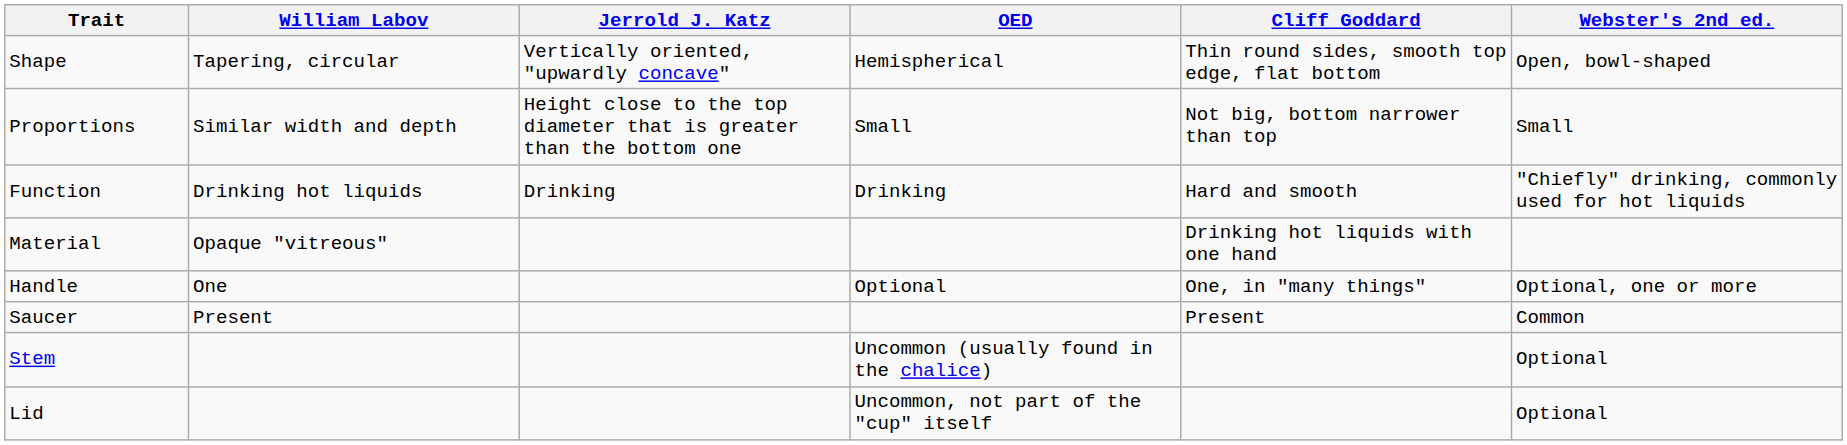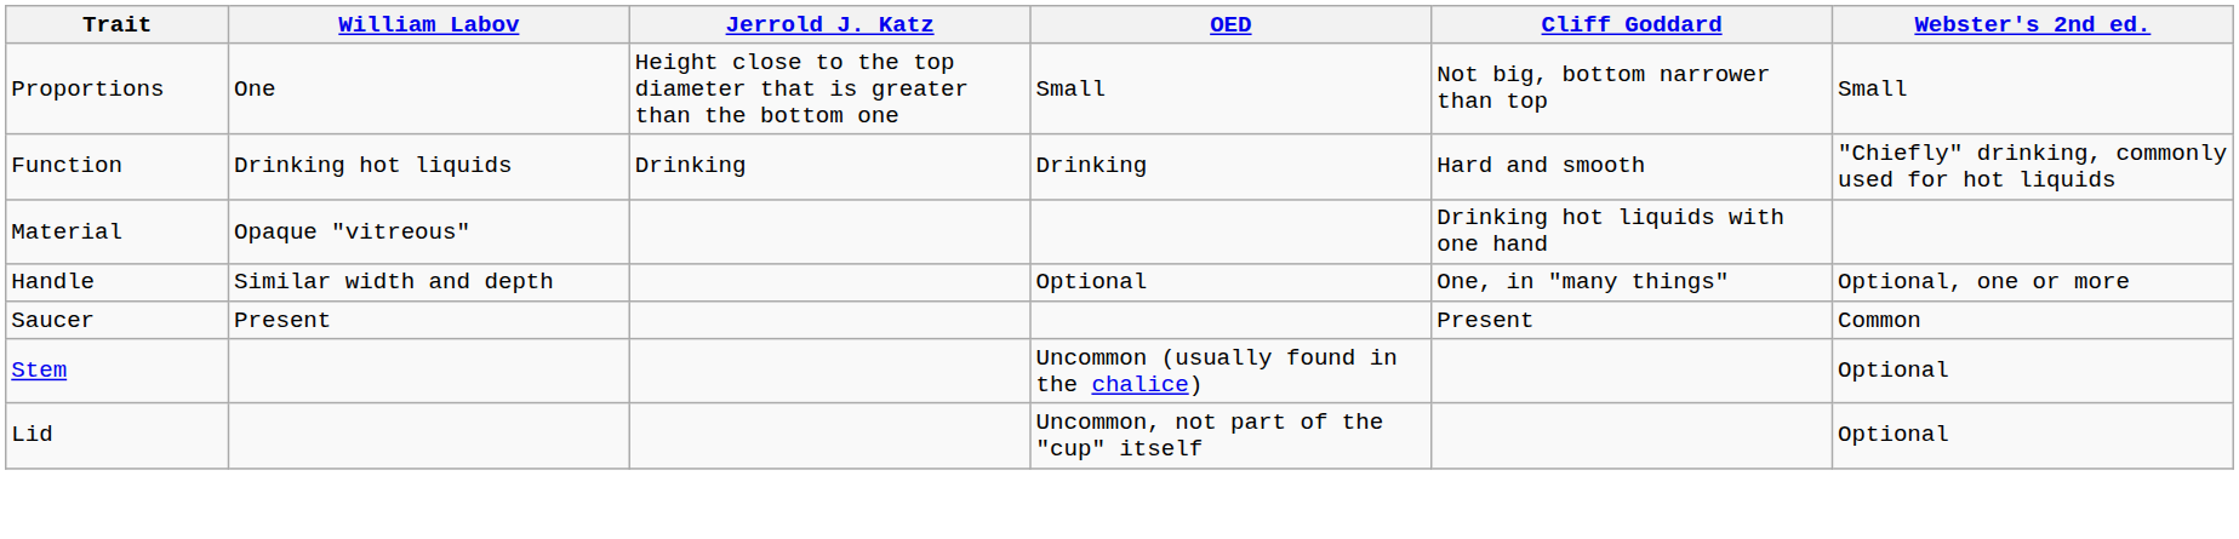- row: Shape | Tapering, circular | Vertically oriented, "upwardly concave" | Hemispherical | Thin round sides, smooth top edge, flat bottom | Open, bowl-shaped
Proportions | William Labov: Similar width and depth -> One
Handle | William Labov: One -> Similar width and depth
